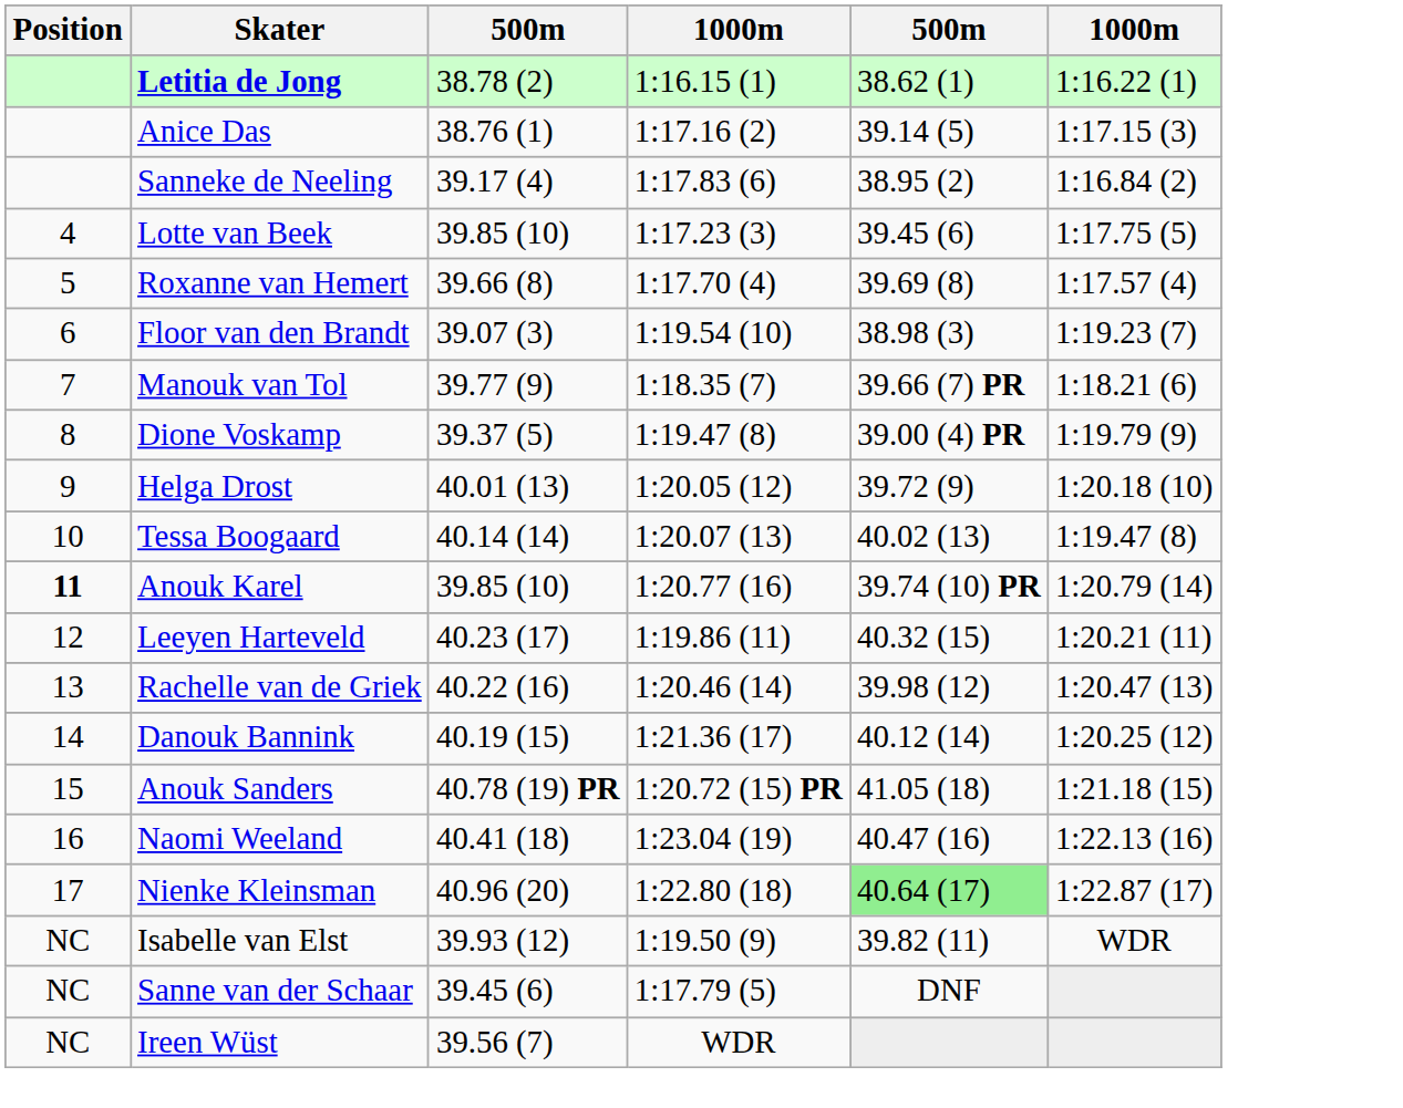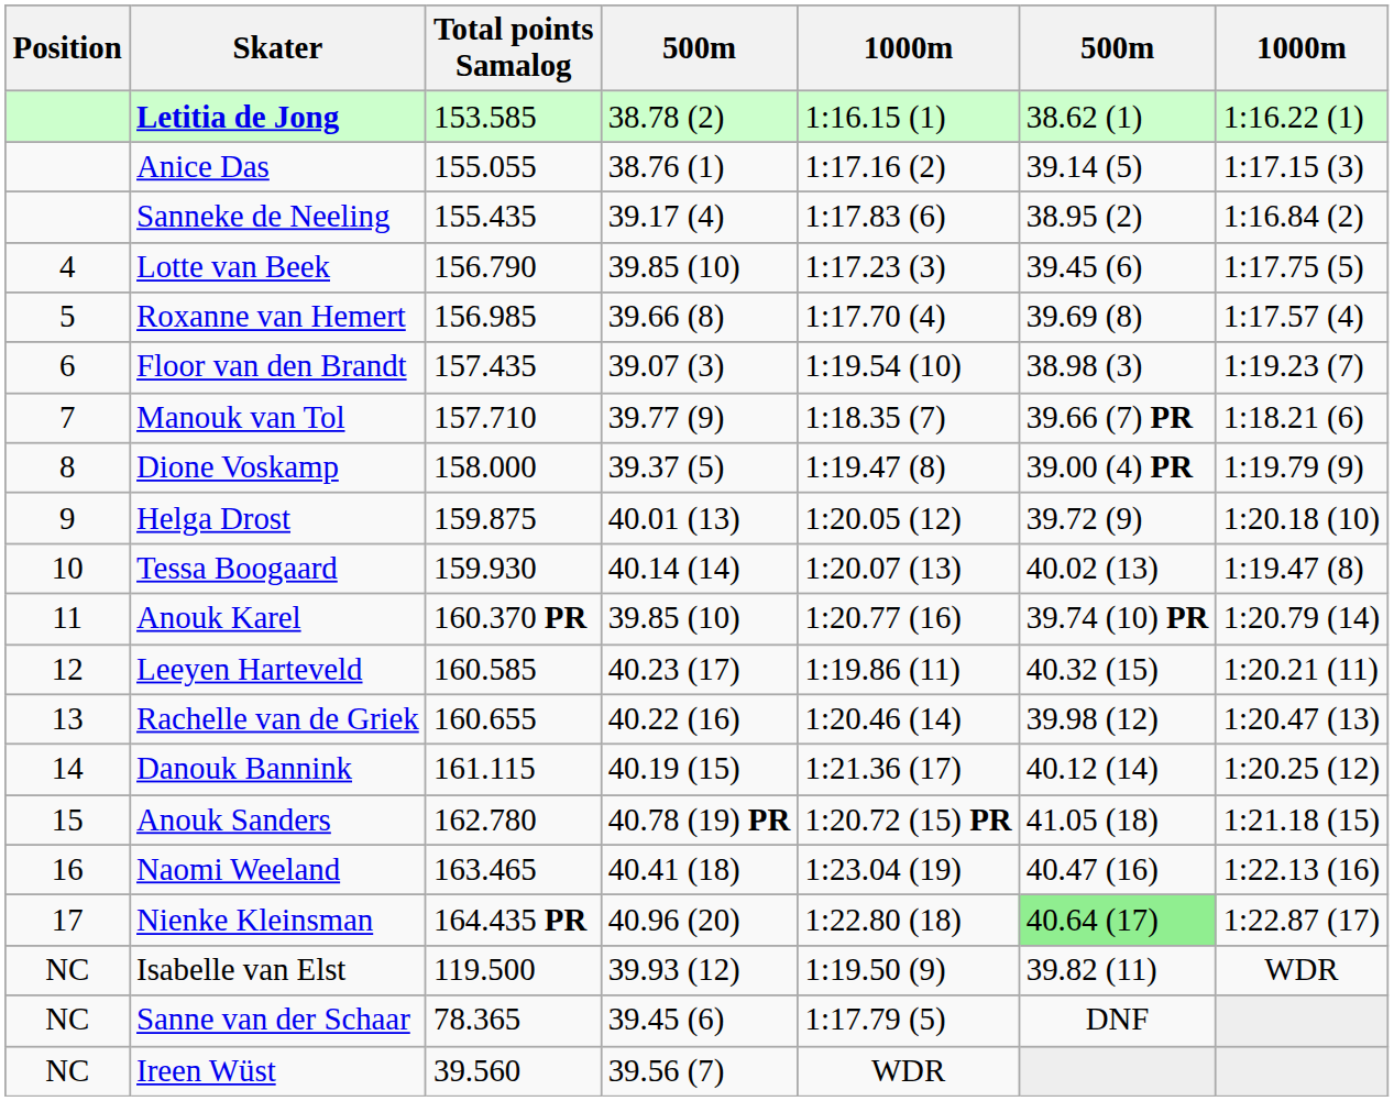+ column: Total points Samalog | 153.585 | 155.055 | 155.435 | 156.790 | 156.985 | 157.435 | 157.710 | 158.000 | 159.875 | 159.930 | 160.370 PR | 160.585 | 160.655 | 161.115 | 162.780 | 163.465 | 164.435 PR | 119.500 | 78.365 | 39.560
Anouk Karel | Position: bold -> normal
